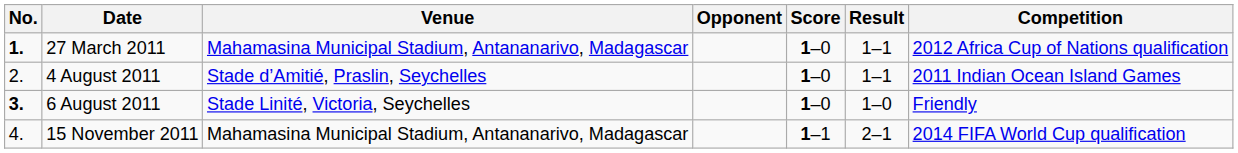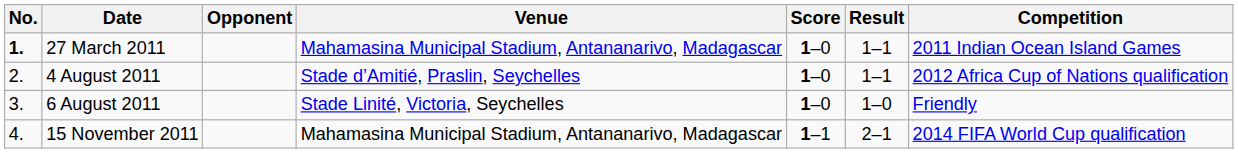columns swapped: Venue <-> Opponent
27 March 2011 | Competition: 2012 Africa Cup of Nations qualification -> 2011 Indian Ocean Island Games
4 August 2011 | Competition: 2011 Indian Ocean Island Games -> 2012 Africa Cup of Nations qualification
6 August 2011 | No.: bold -> normal
